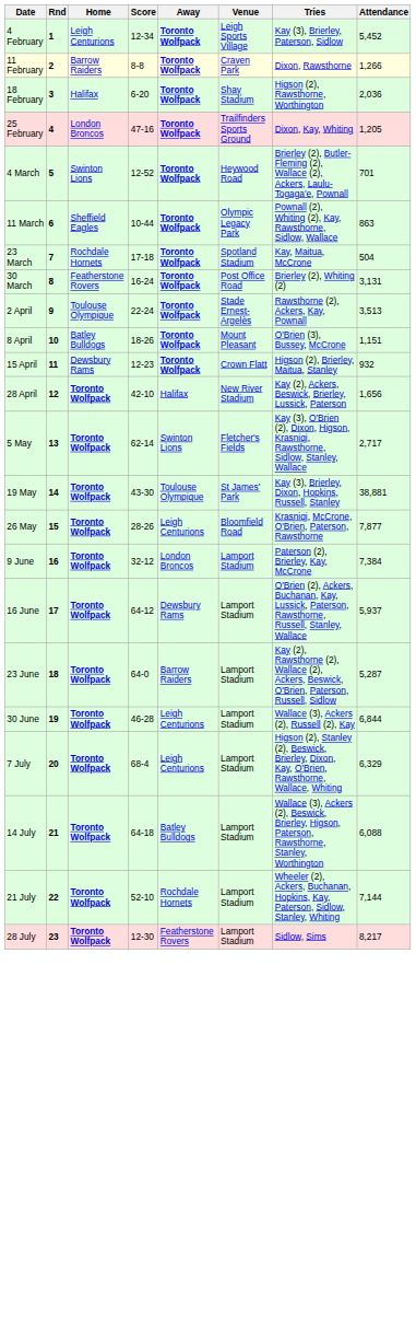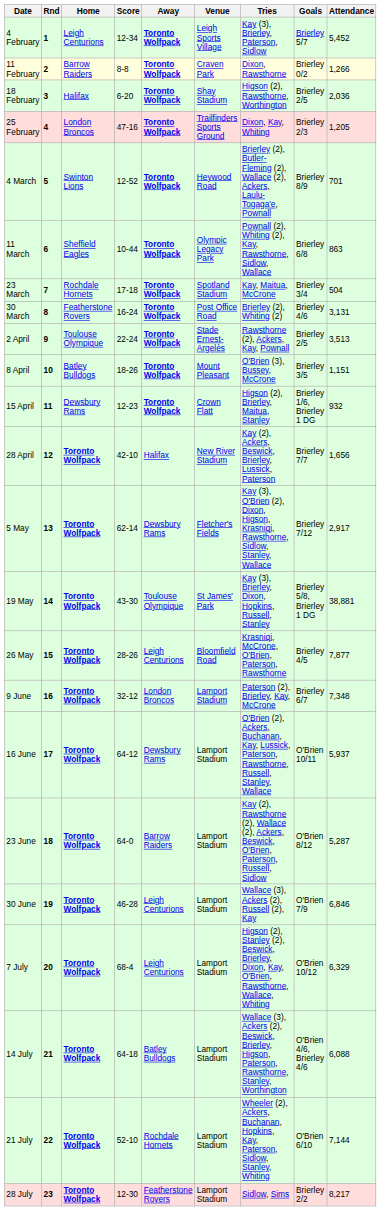+ column: Goals | Brierley 5/7 | Brierley 0/2 | Brierley 2/5 | Brierley 2/3 | Brierley 8/9 | Brierley 6/8 | Brierley 3/4 | Brierley 4/6 | Brierley 2/5 | Brierley 3/5 | Brierley 1/6, Brierley 1 DG | Brierley 7/7 | Brierley 7/12 | Brierley 5/8, Brierley 1 DG | Brierley 4/5 | Brierley 6/7 | O'Brien 10/11 | O'Brien 8/12 | O'Brien 7/9 | O'Brien 10/12 | O'Brien 4/6, Brierley 4/6 | O'Brien 6/10 | Brierley 2/2
5 May | Away: Swinton Lions -> Dewsbury Rams
5 May | Attendance: 2,717 -> 2,917
9 June | Attendance: 7,384 -> 7,348
30 June | Attendance: 6,844 -> 6,846
